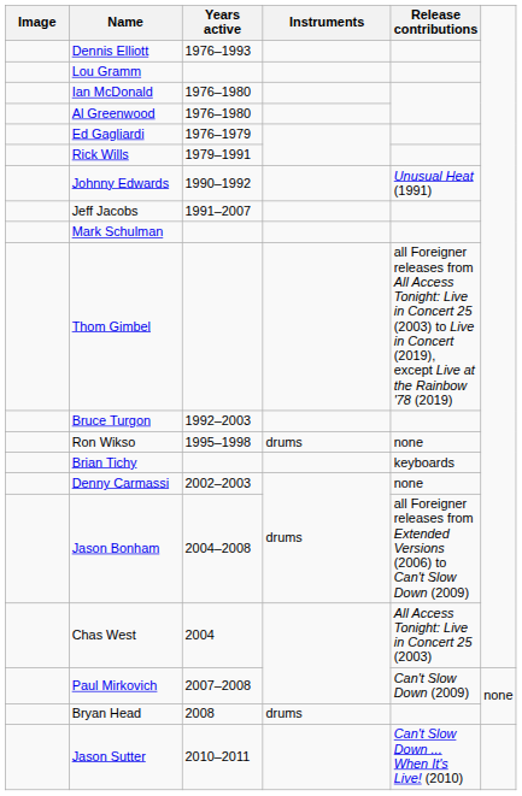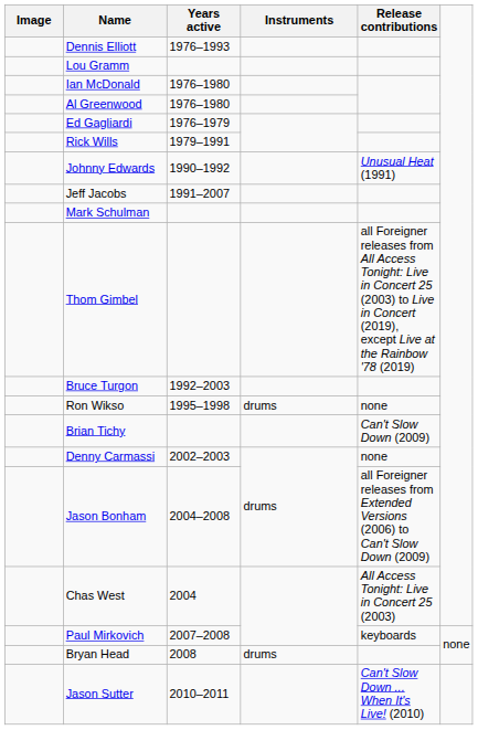Brian Tichy | Release contributions: keyboards -> Can't Slow Down (2009)
Paul Mirkovich | Release contributions: Can't Slow Down (2009) -> keyboards
